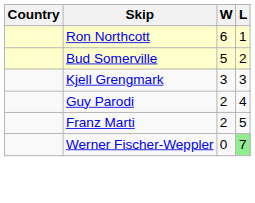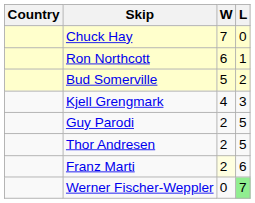+ row: Chuck Hay | 7 | 0
Kjell Grengmark | W: 3 -> 4
Guy Parodi | L: 4 -> 5
+ row: Thor Andresen | 2 | 5
Franz Marti | W: no background -> lightyellow background
Franz Marti | L: 5 -> 6
